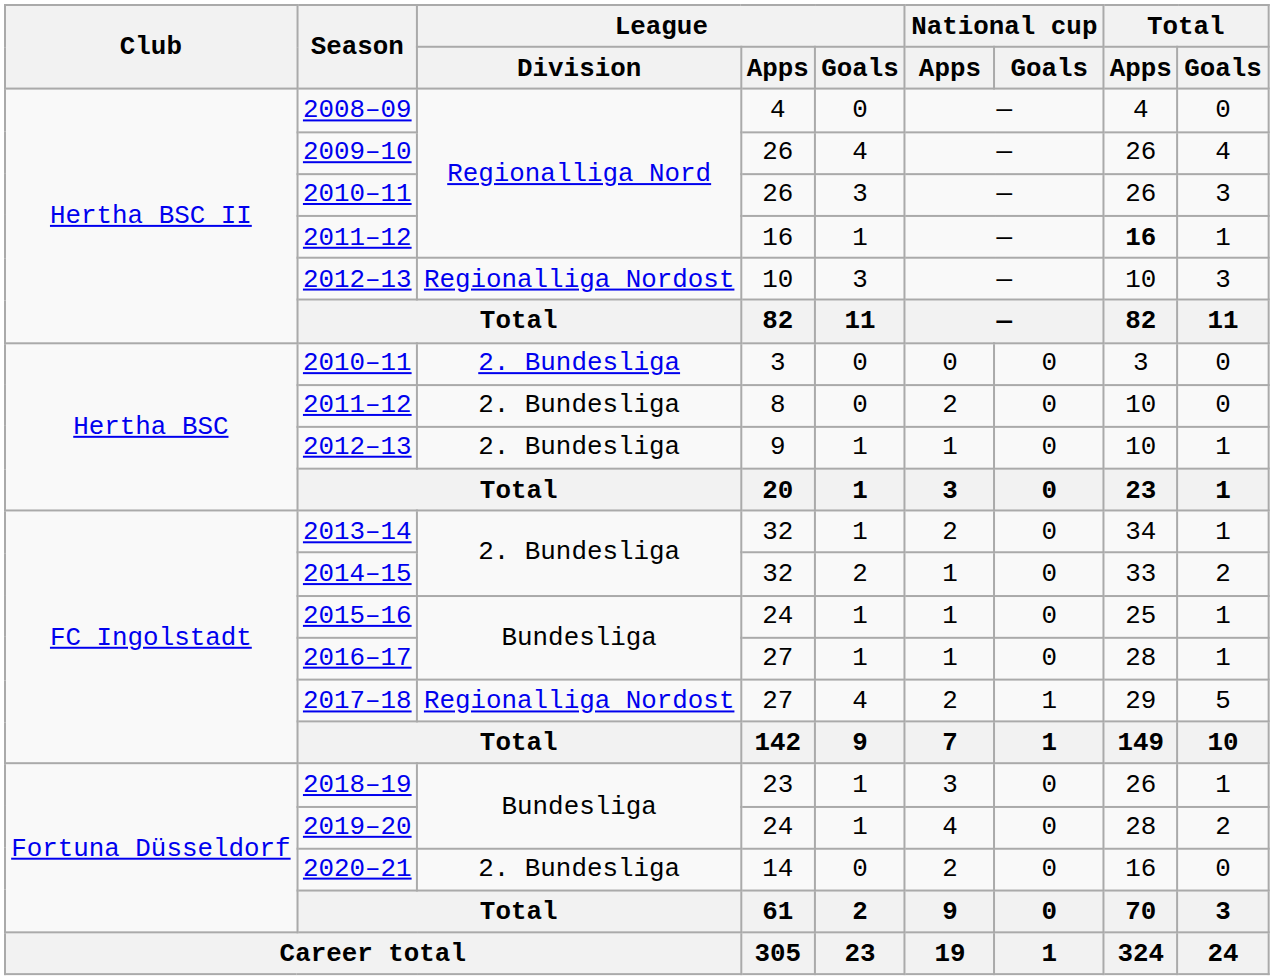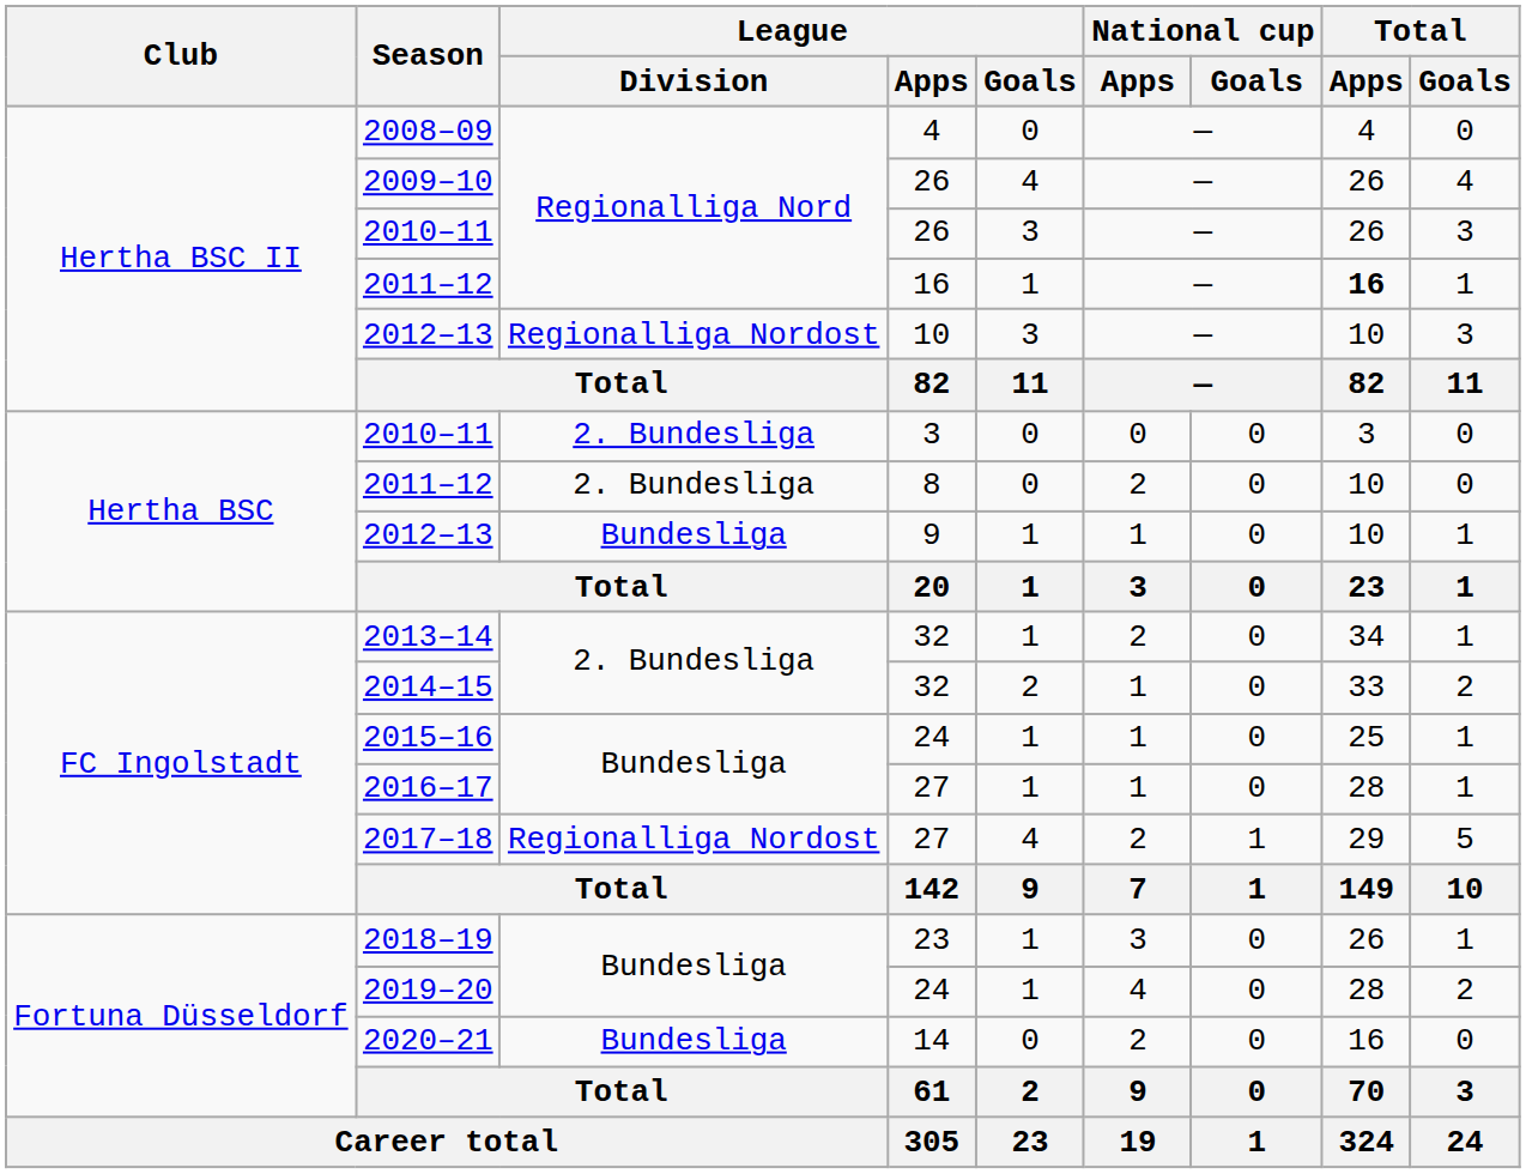2012–13 / 9 | League / Division: 2. Bundesliga -> Bundesliga
2020–21 | League / Division: 2. Bundesliga -> Bundesliga
